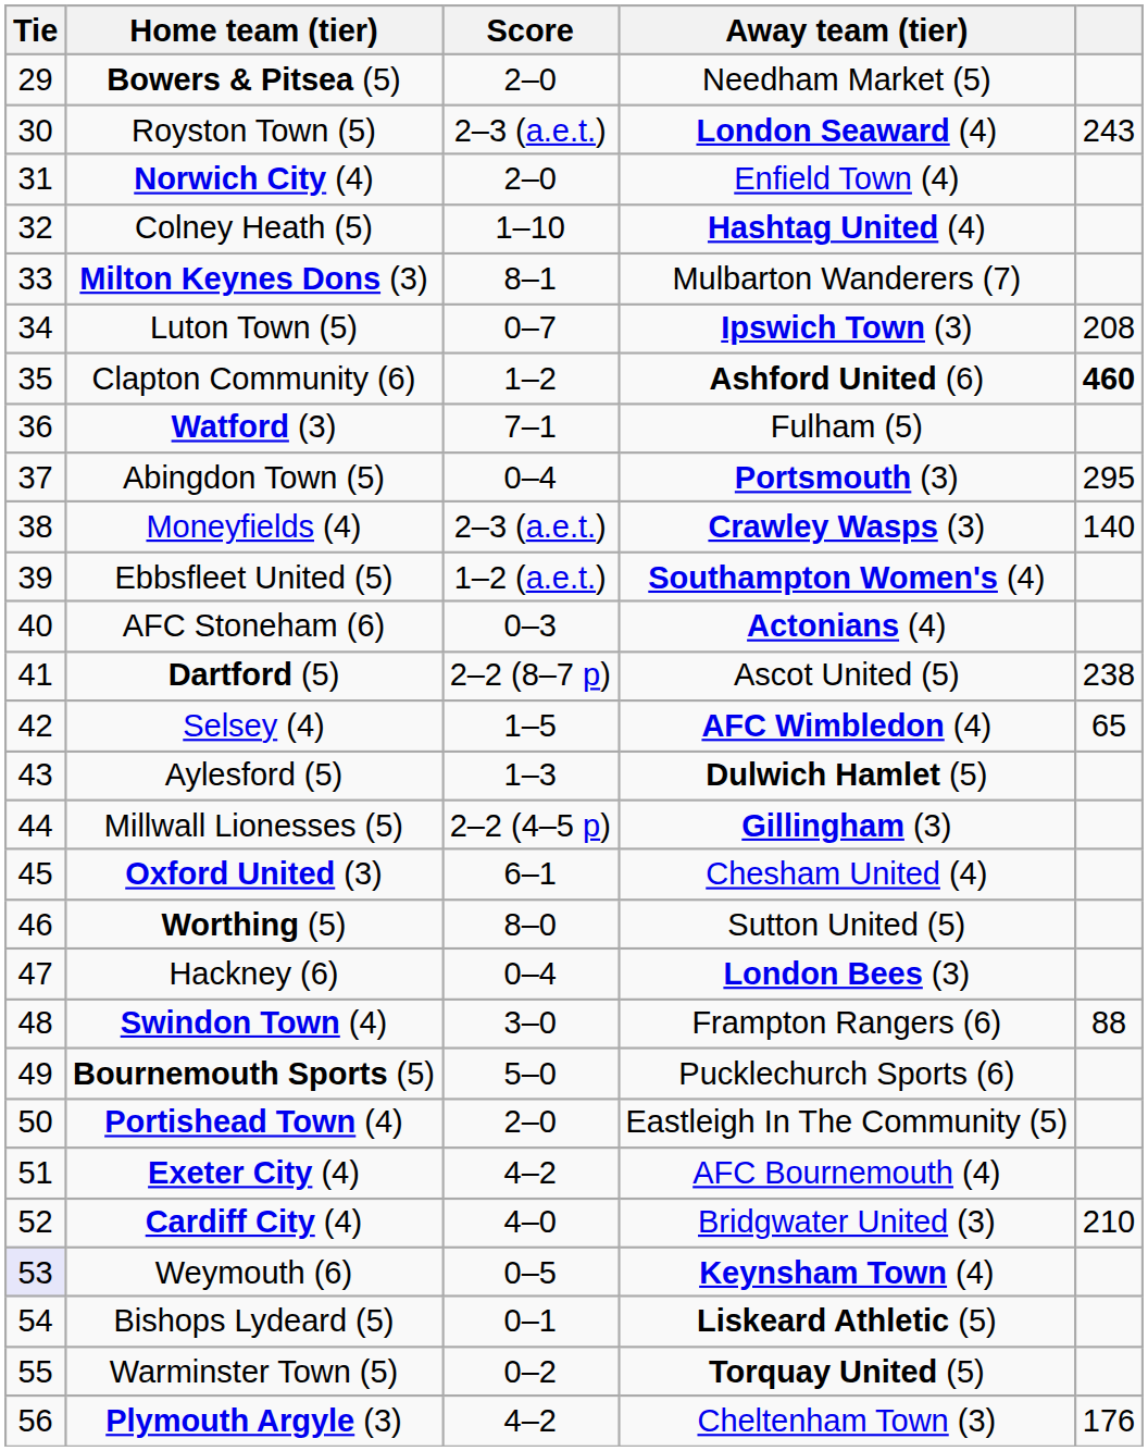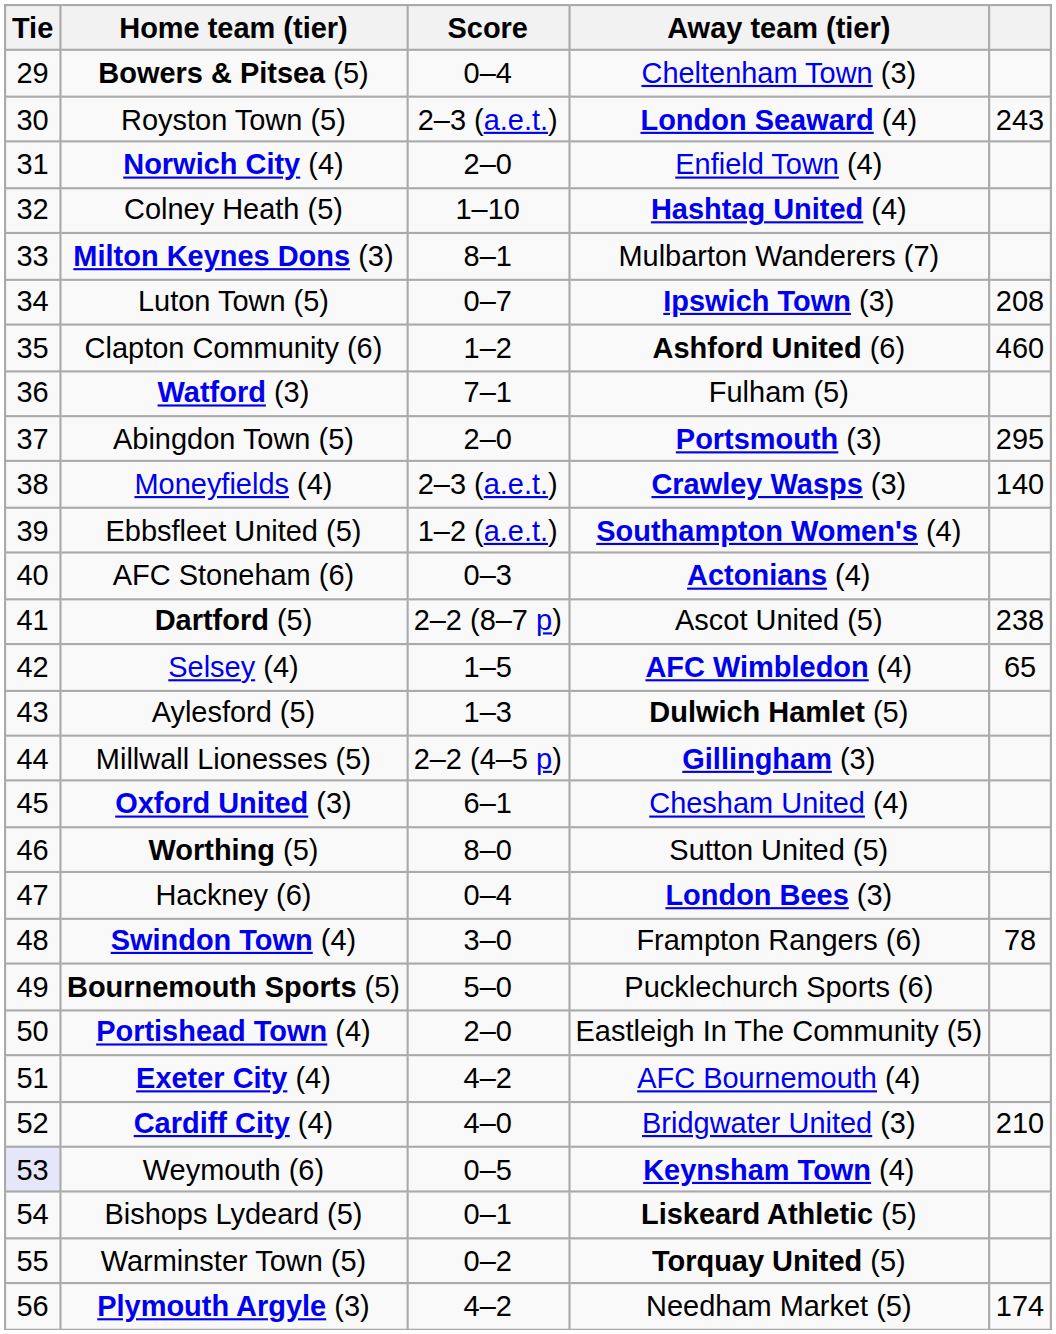Bowers & Pitsea (5) | Score: 2–0 -> 0–4
Bowers & Pitsea (5) | Away team (tier): Needham Market (5) -> Cheltenham Town (3)
Clapton Community (6) | column 5: bold -> normal
Abingdon Town (5) | Score: 0–4 -> 2–0
Swindon Town (4) | column 5: 88 -> 78
Plymouth Argyle (3) | Away team (tier): Cheltenham Town (3) -> Needham Market (5)
Plymouth Argyle (3) | column 5: 176 -> 174
